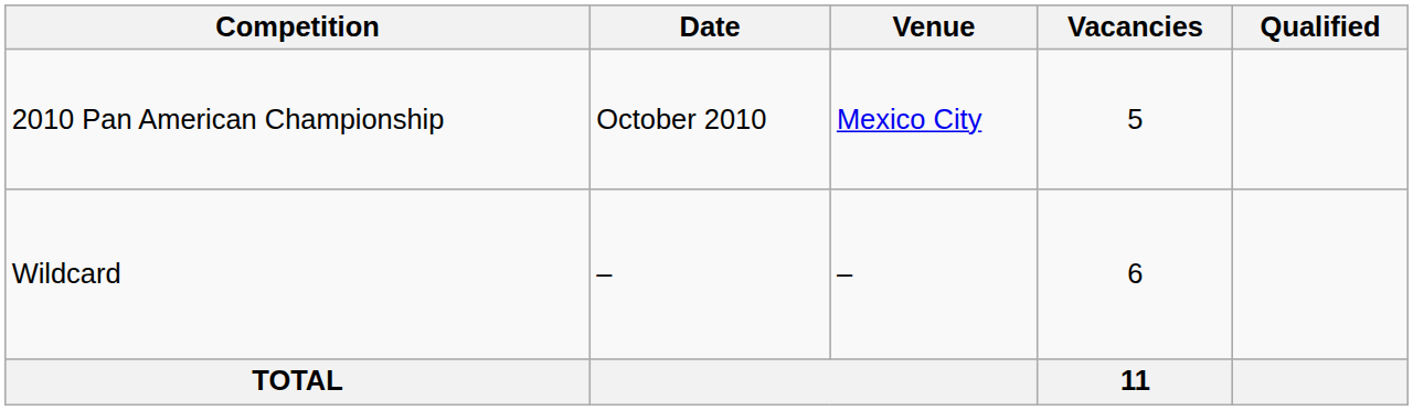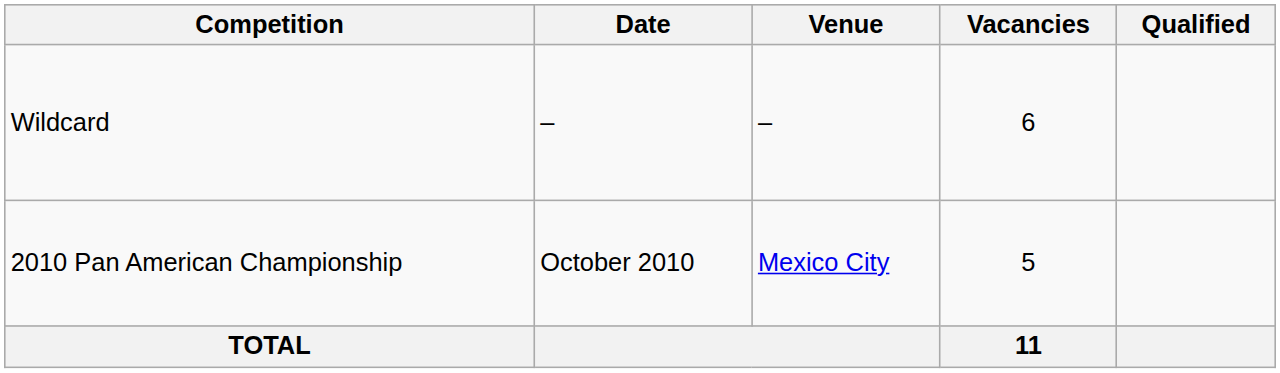rows swapped: 2010 Pan American Championship <-> Wildcard
